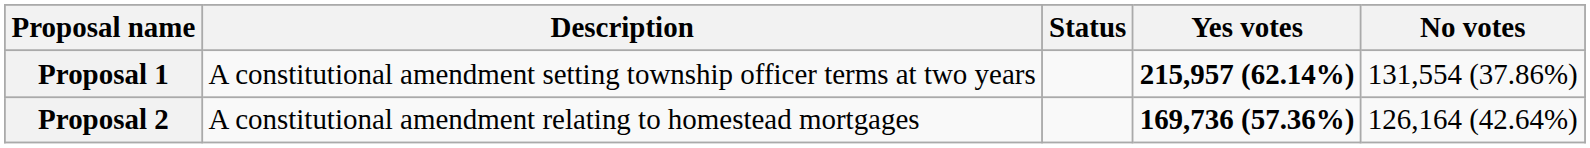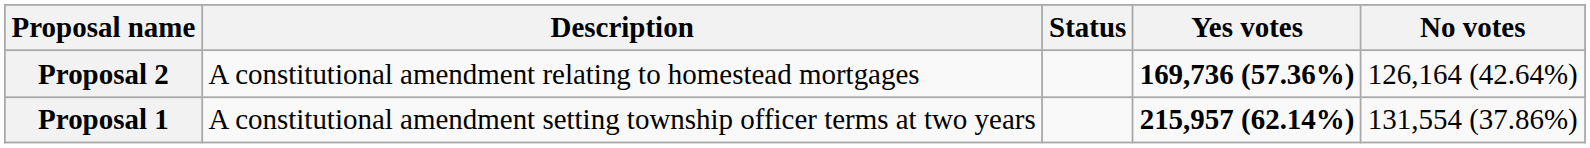rows swapped: Proposal 1 <-> Proposal 2
